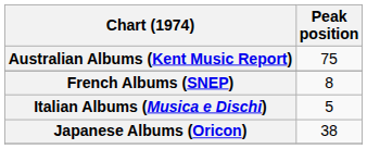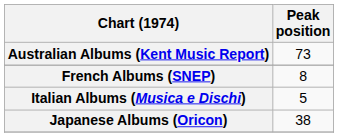Australian Albums (Kent Music Report) | Peak position: 75 -> 73
